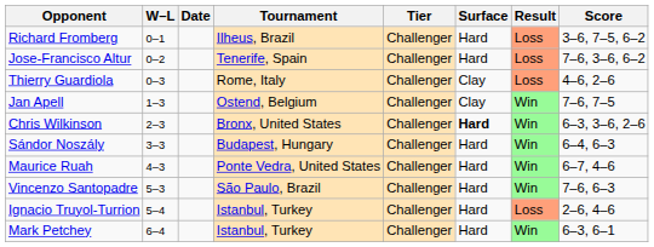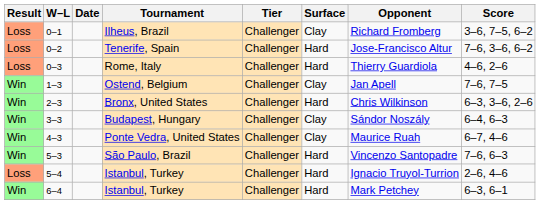columns swapped: Result <-> Opponent
Ilheus, Brazil | Surface: Hard -> Clay
Rome, Italy | Surface: Clay -> Hard
Bronx, United States | Surface: bold -> normal
Budapest, Hungary | Surface: Hard -> Clay
Ponte Vedra, United States | Surface: Hard -> Clay
